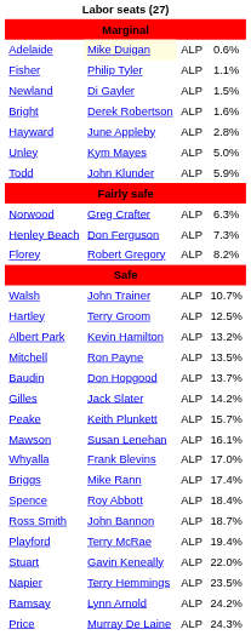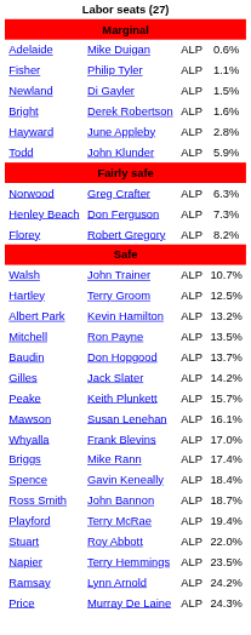Adelaide | column 2: lightyellow background -> no background
- row: Unley | Kym Mayes | ALP | 5.0%
Spence | column 2: Roy Abbott -> Gavin Keneally
Stuart | column 2: Gavin Keneally -> Roy Abbott
